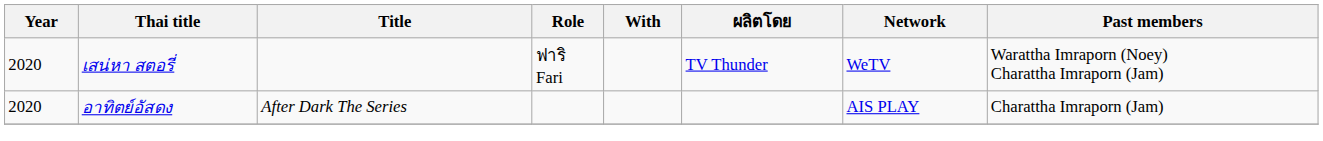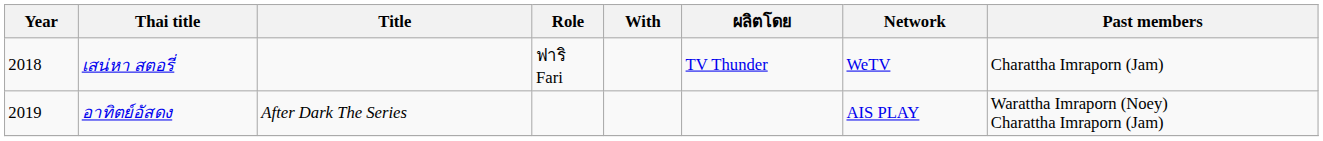เสน่หา สตอรี่ | Year: 2020 -> 2018
เสน่หา สตอรี่ | Past members: Warattha Imraporn (Noey) Charattha Imraporn (Jam) -> Charattha Imraporn (Jam)
อาทิตย์อัสดง | Year: 2020 -> 2019
อาทิตย์อัสดง | Past members: Charattha Imraporn (Jam) -> Warattha Imraporn (Noey) Charattha Imraporn (Jam)
